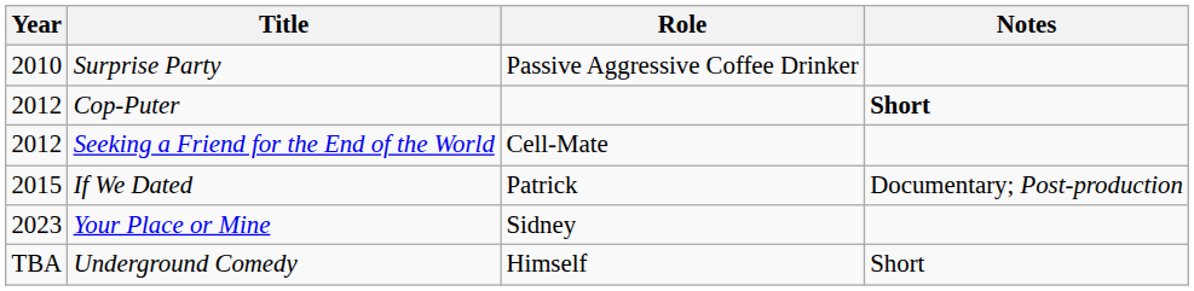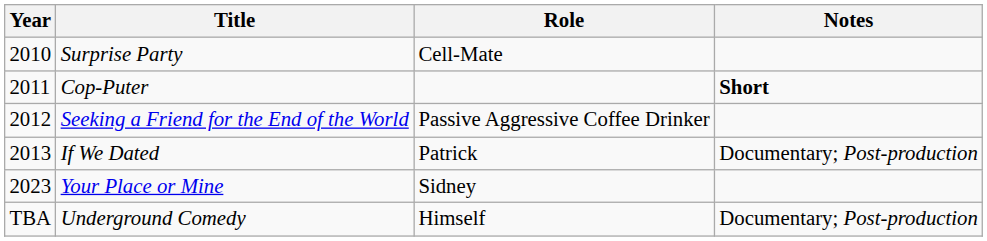Surprise Party | Role: Passive Aggressive Coffee Drinker -> Cell-Mate
Cop-Puter | Year: 2012 -> 2011
Seeking a Friend for the End of the World | Role: Cell-Mate -> Passive Aggressive Coffee Drinker
If We Dated | Year: 2015 -> 2013
Underground Comedy | Notes: Short -> Documentary; Post-production
